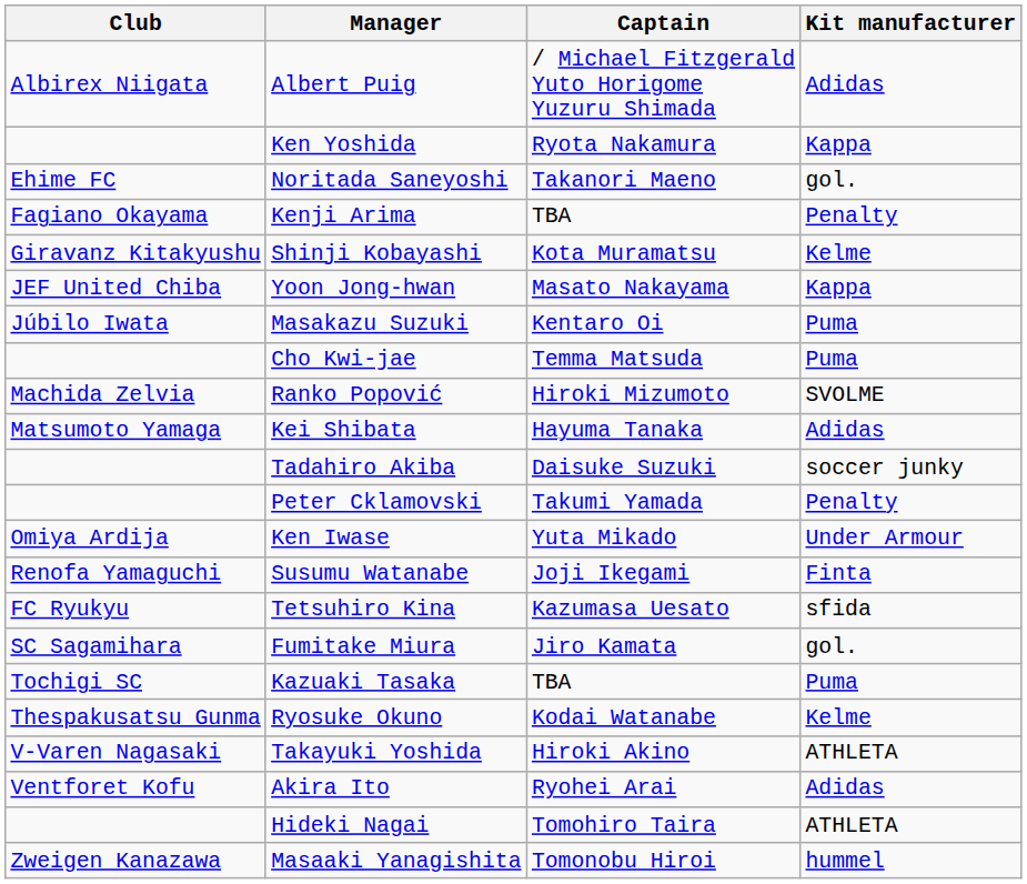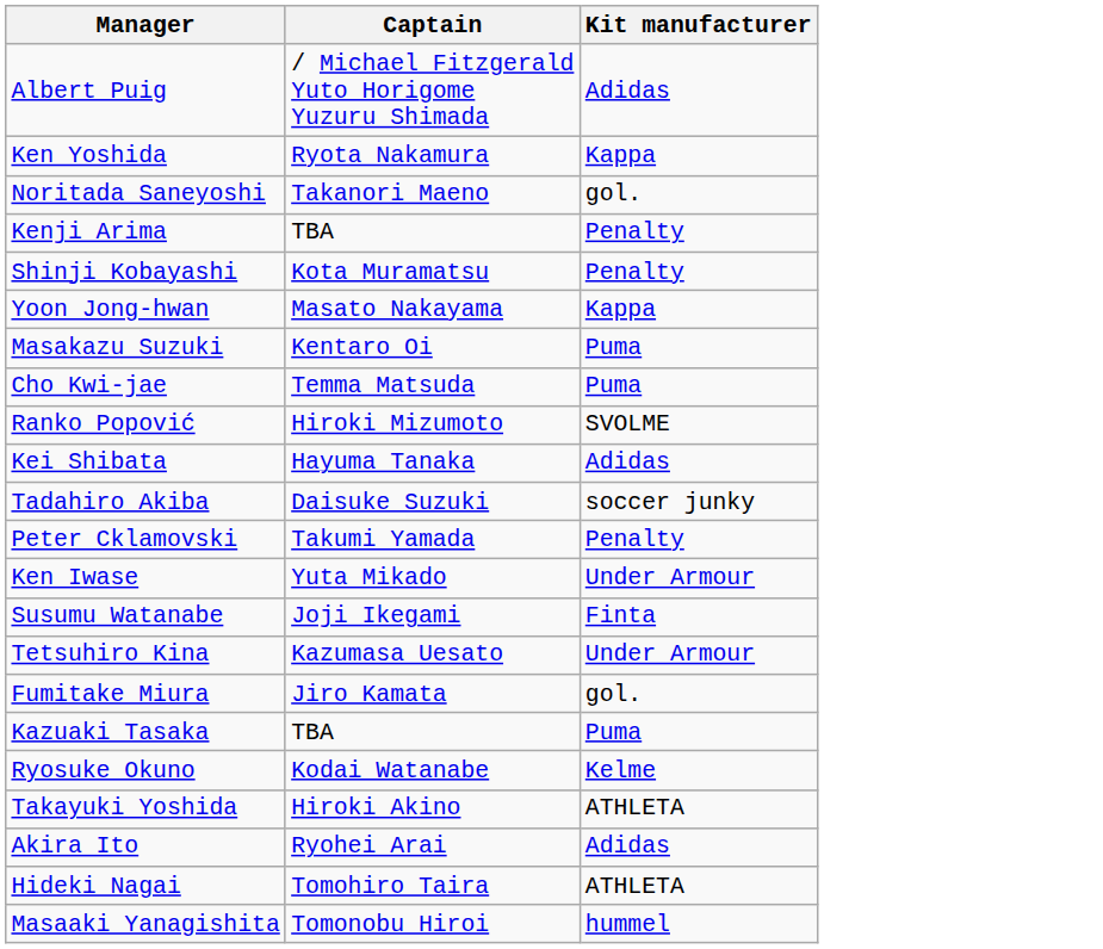- column: Club | Albirex Niigata | Ehime FC | Fagiano Okayama | Giravanz Kitakyushu | JEF United Chiba | Júbilo Iwata | Machida Zelvia | Matsumoto Yamaga | Omiya Ardija | Renofa Yamaguchi | FC Ryukyu | SC Sagamihara | Tochigi SC | Thespakusatsu Gunma | V-Varen Nagasaki | Ventforet Kofu | Zweigen Kanazawa
Shinji Kobayashi | Kit manufacturer: Kelme -> Penalty
Tetsuhiro Kina | Kit manufacturer: sfida -> Under Armour
